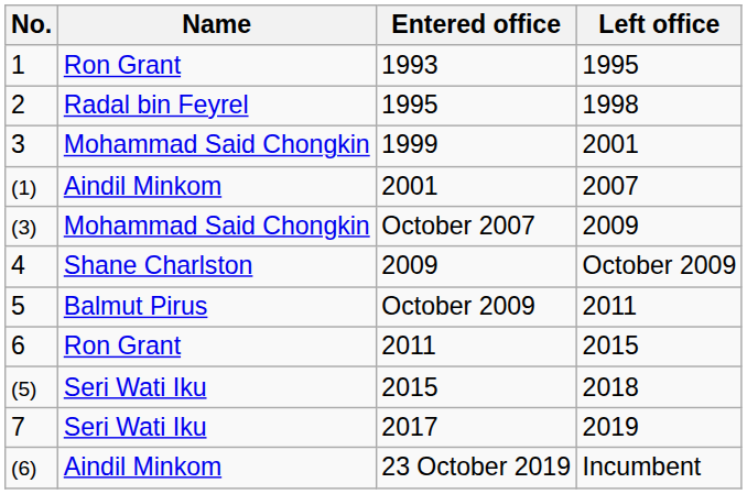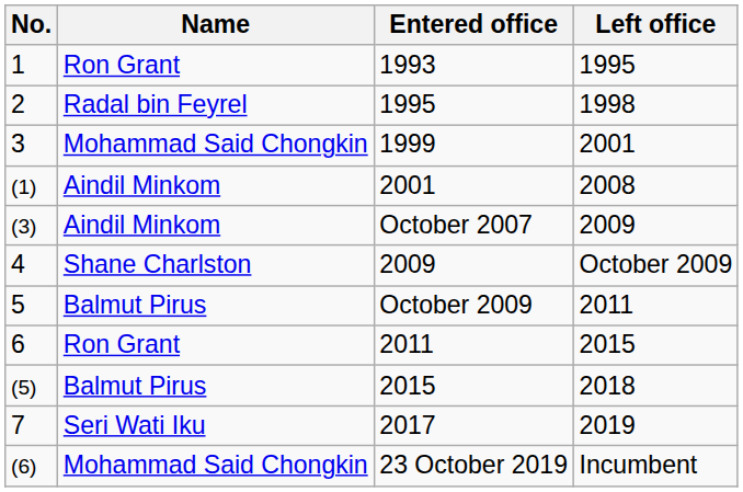(1) | Left office: 2007 -> 2008
(3) | Name: Mohammad Said Chongkin -> Aindil Minkom
(5) | Name: Seri Wati Iku -> Balmut Pirus
(6) | Name: Aindil Minkom -> Mohammad Said Chongkin
